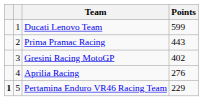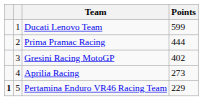Prima Pramac Racing | Points: 443 -> 444
Aprilia Racing | Points: 276 -> 273
